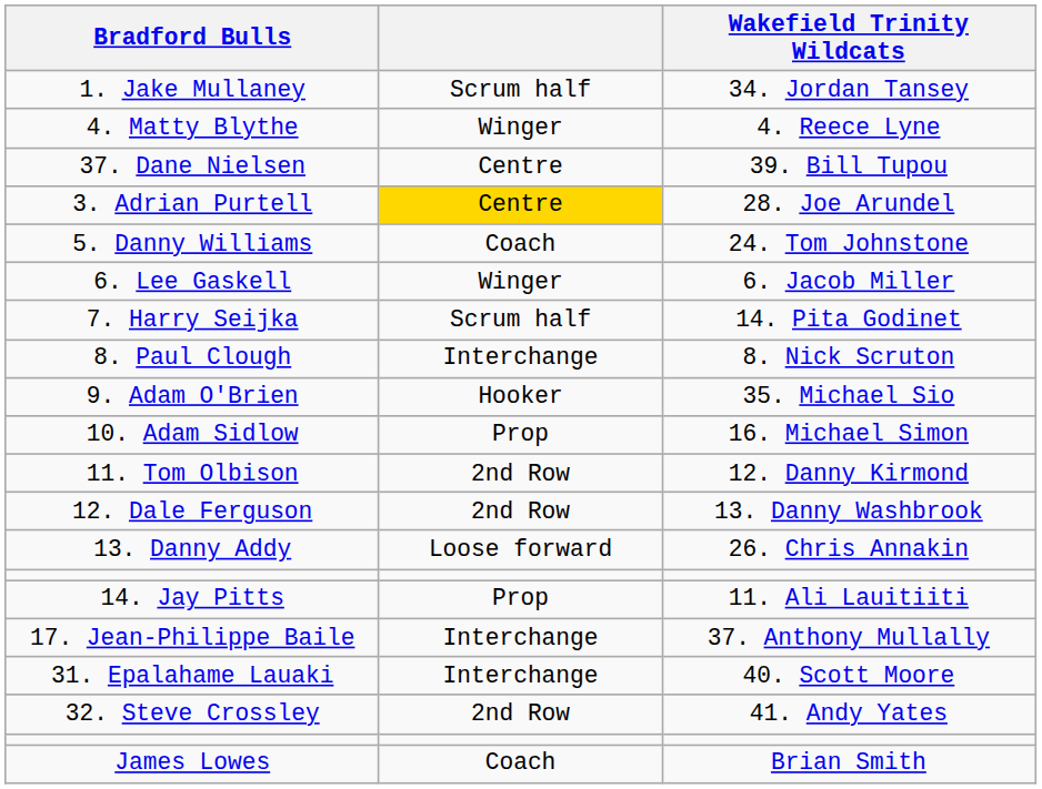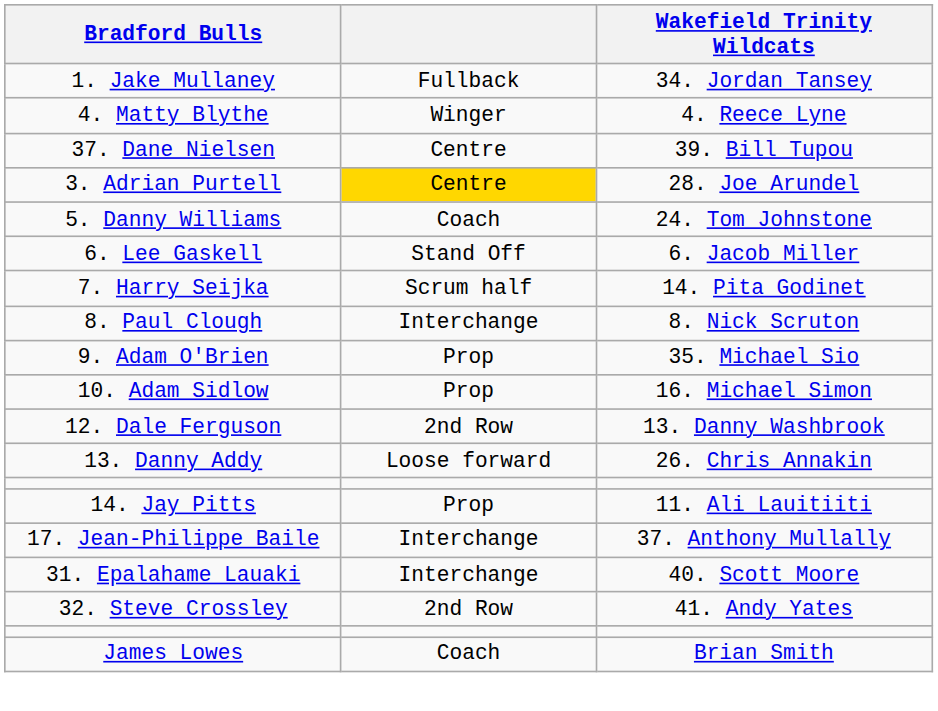1. Jake Mullaney | column 2: Scrum half -> Fullback
6. Lee Gaskell | column 2: Winger -> Stand Off
9. Adam O'Brien | column 2: Hooker -> Prop
- row: 11. Tom Olbison | 2nd Row | 12. Danny Kirmond
